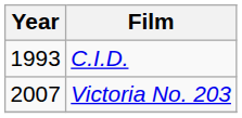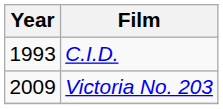Victoria No. 203 | Year: 2007 -> 2009
